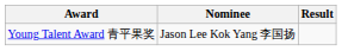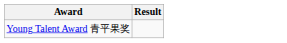- column: Nominee | Jason Lee Kok Yang 李国扬
